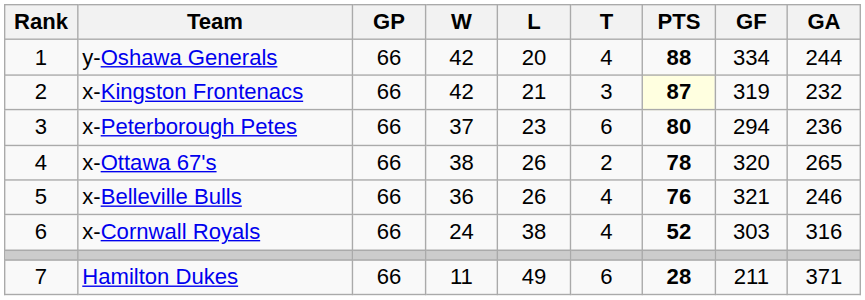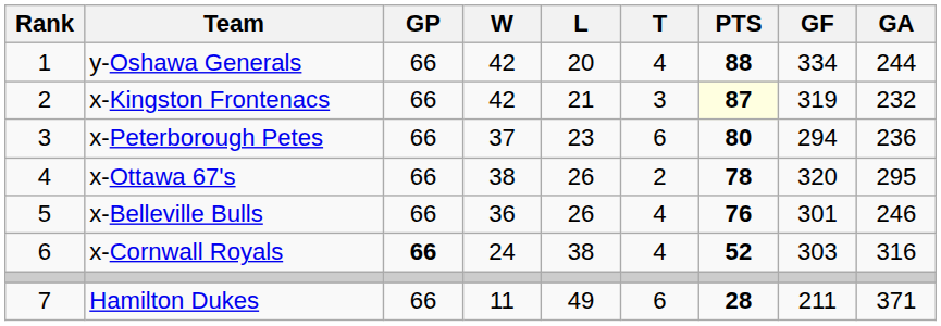x-Ottawa 67's | GA: 265 -> 295
x-Belleville Bulls | GF: 321 -> 301
x-Cornwall Royals | GP: normal -> bold
